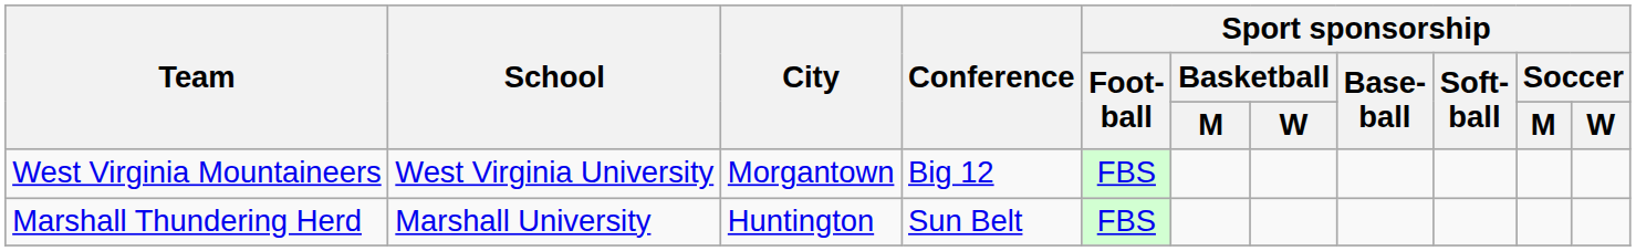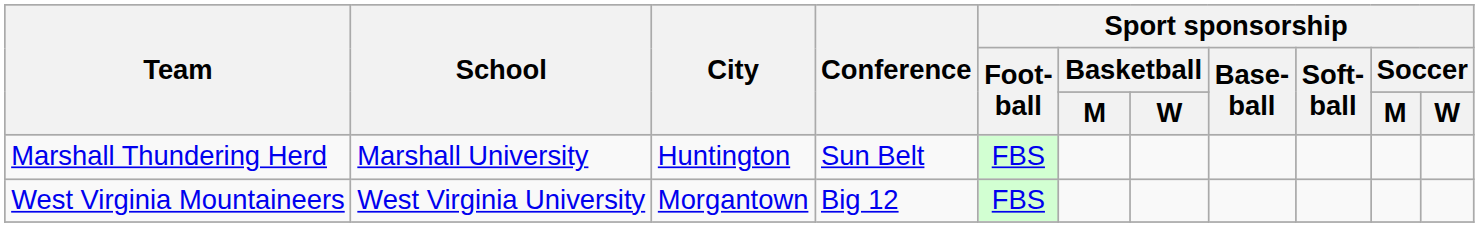rows swapped: Marshall Thundering Herd <-> West Virginia Mountaineers
